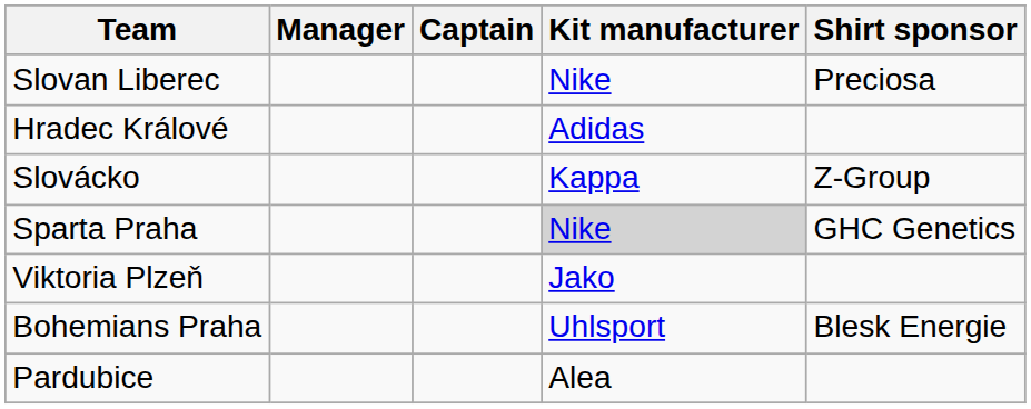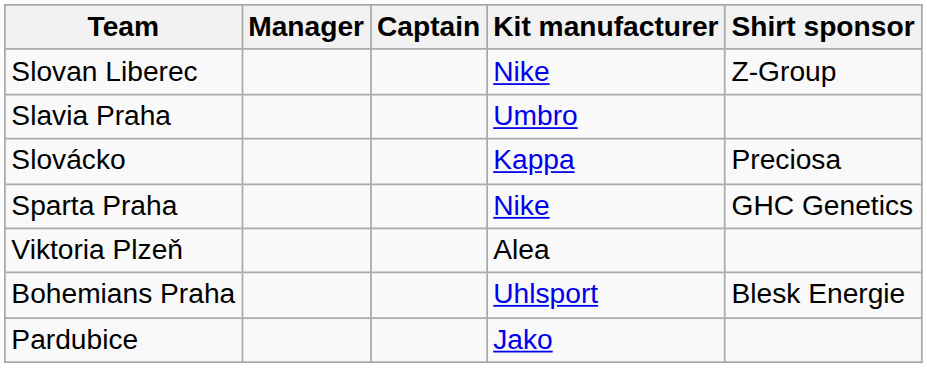Slovan Liberec | Shirt sponsor: Preciosa -> Z-Group
- row: Hradec Králové | Adidas
+ row: Slavia Praha | Umbro
Slovácko | Shirt sponsor: Z-Group -> Preciosa
Sparta Praha | Kit manufacturer: lightgrey background -> no background
Viktoria Plzeň | Kit manufacturer: Jako -> Alea
Pardubice | Kit manufacturer: Alea -> Jako
